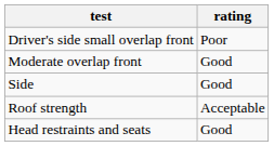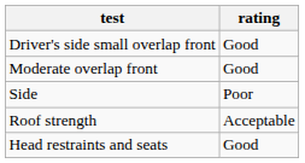Driver's side small overlap front | rating: Poor -> Good
Side | rating: Good -> Poor
